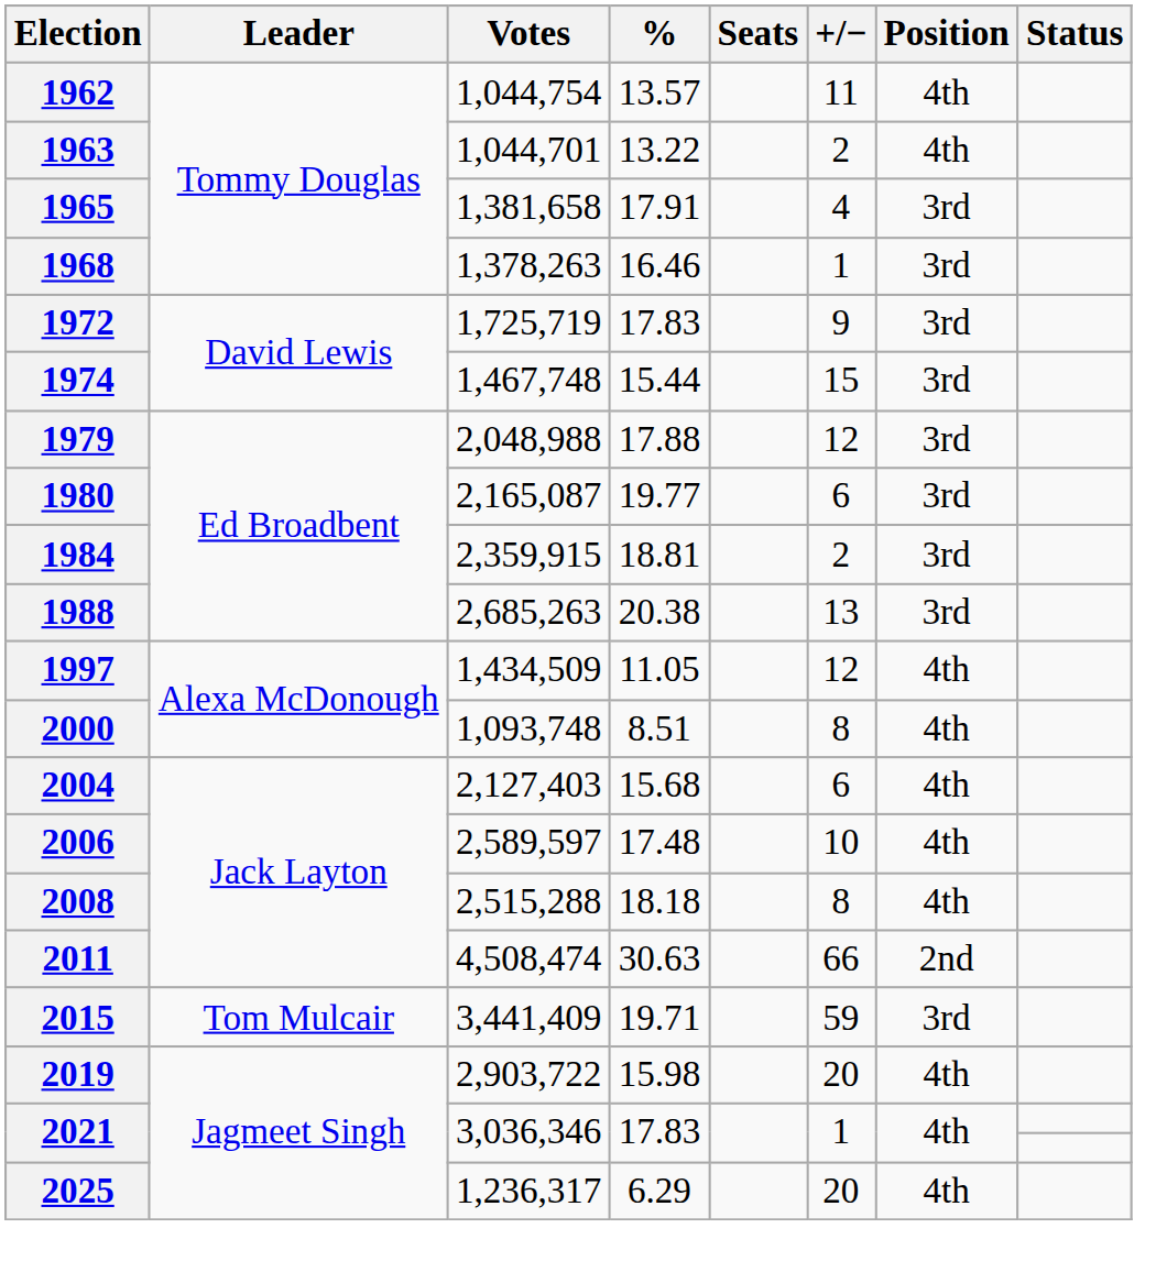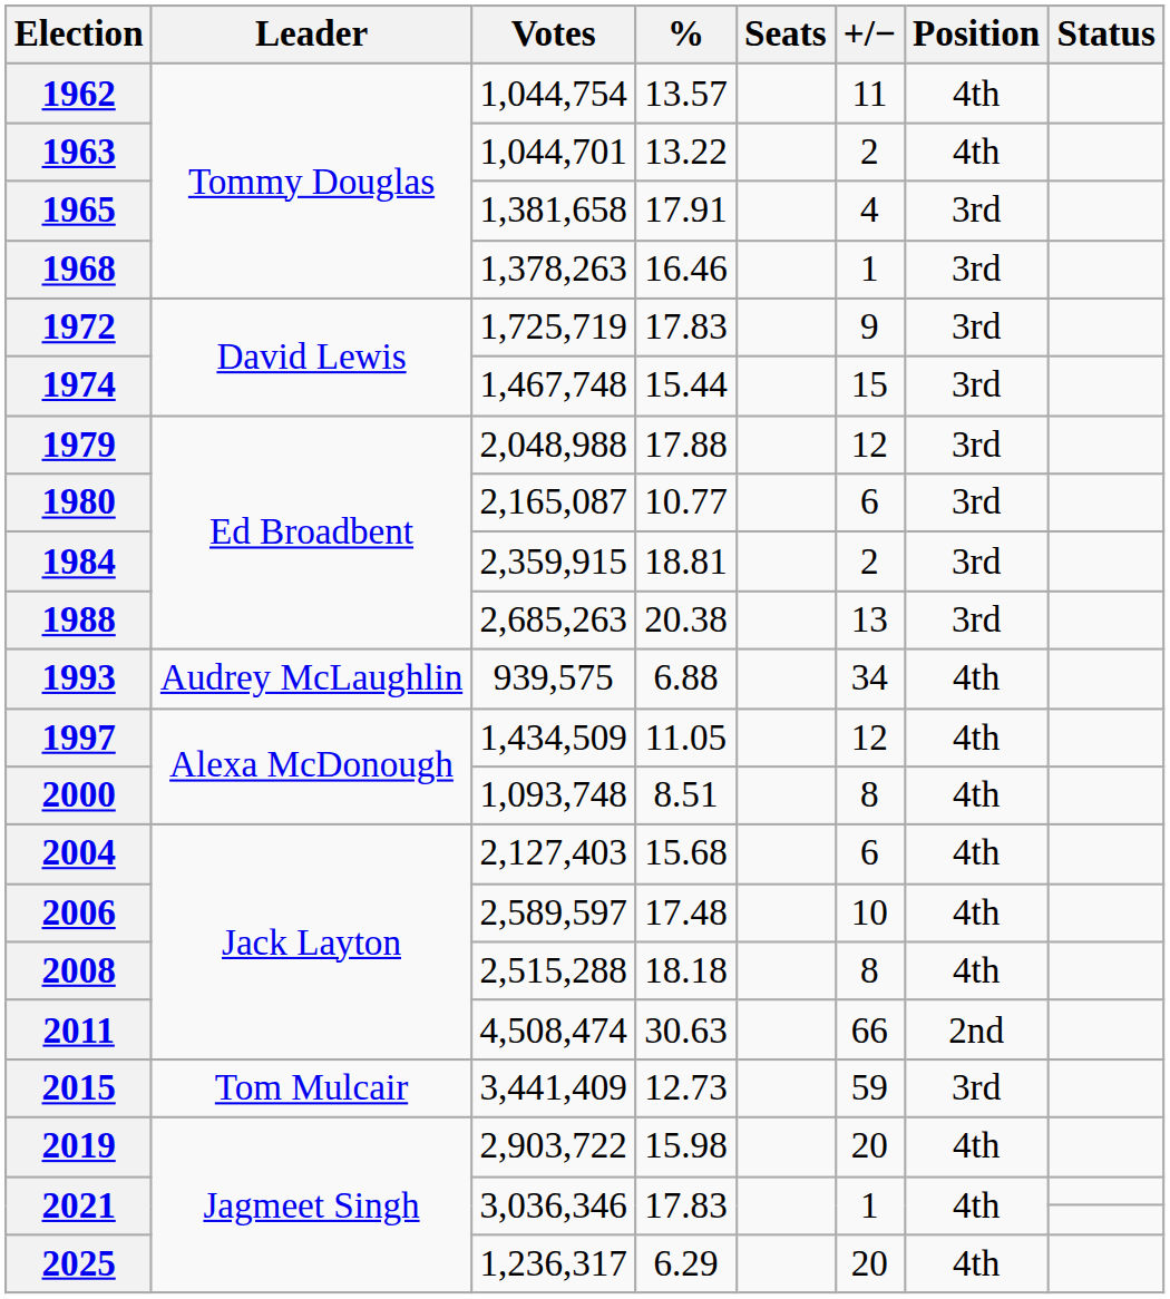1980 | %: 19.77 -> 10.77
+ row: 1993 | Audrey McLaughlin | 939,575 | 6.88 | 34 | 4th
2015 | %: 19.71 -> 12.73
